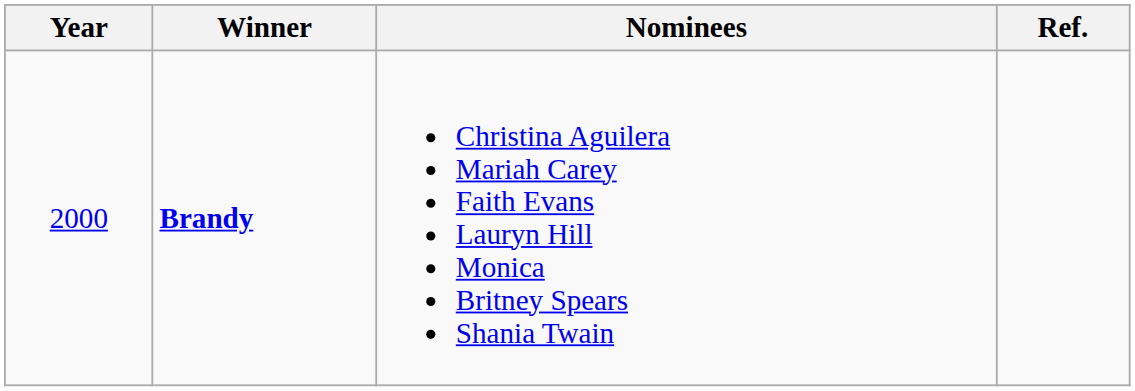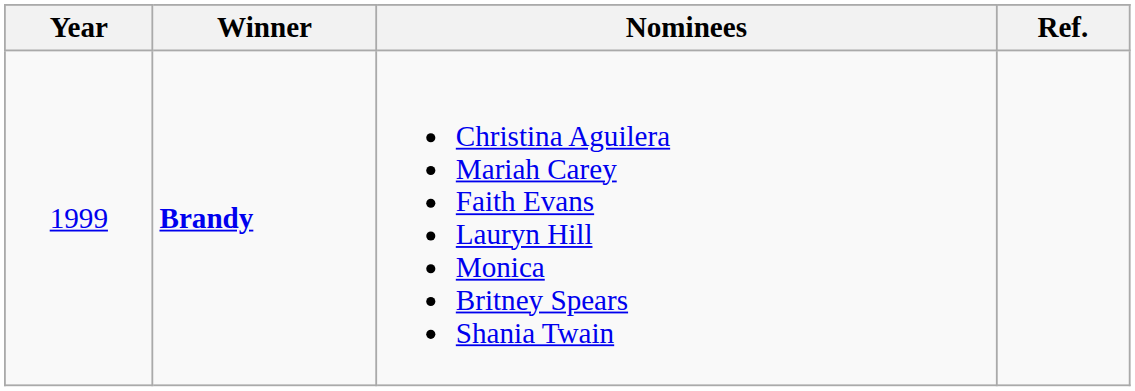Brandy | Year: 2000 -> 1999
